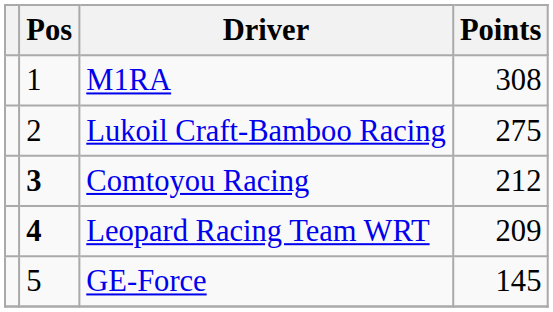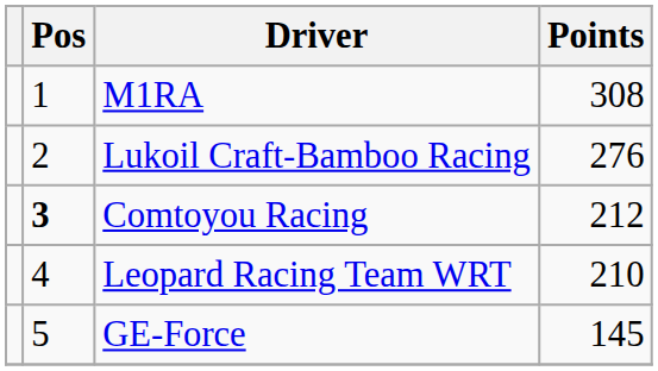Lukoil Craft-Bamboo Racing | Points: 275 -> 276
Leopard Racing Team WRT | Pos: bold -> normal
Leopard Racing Team WRT | Points: 209 -> 210
